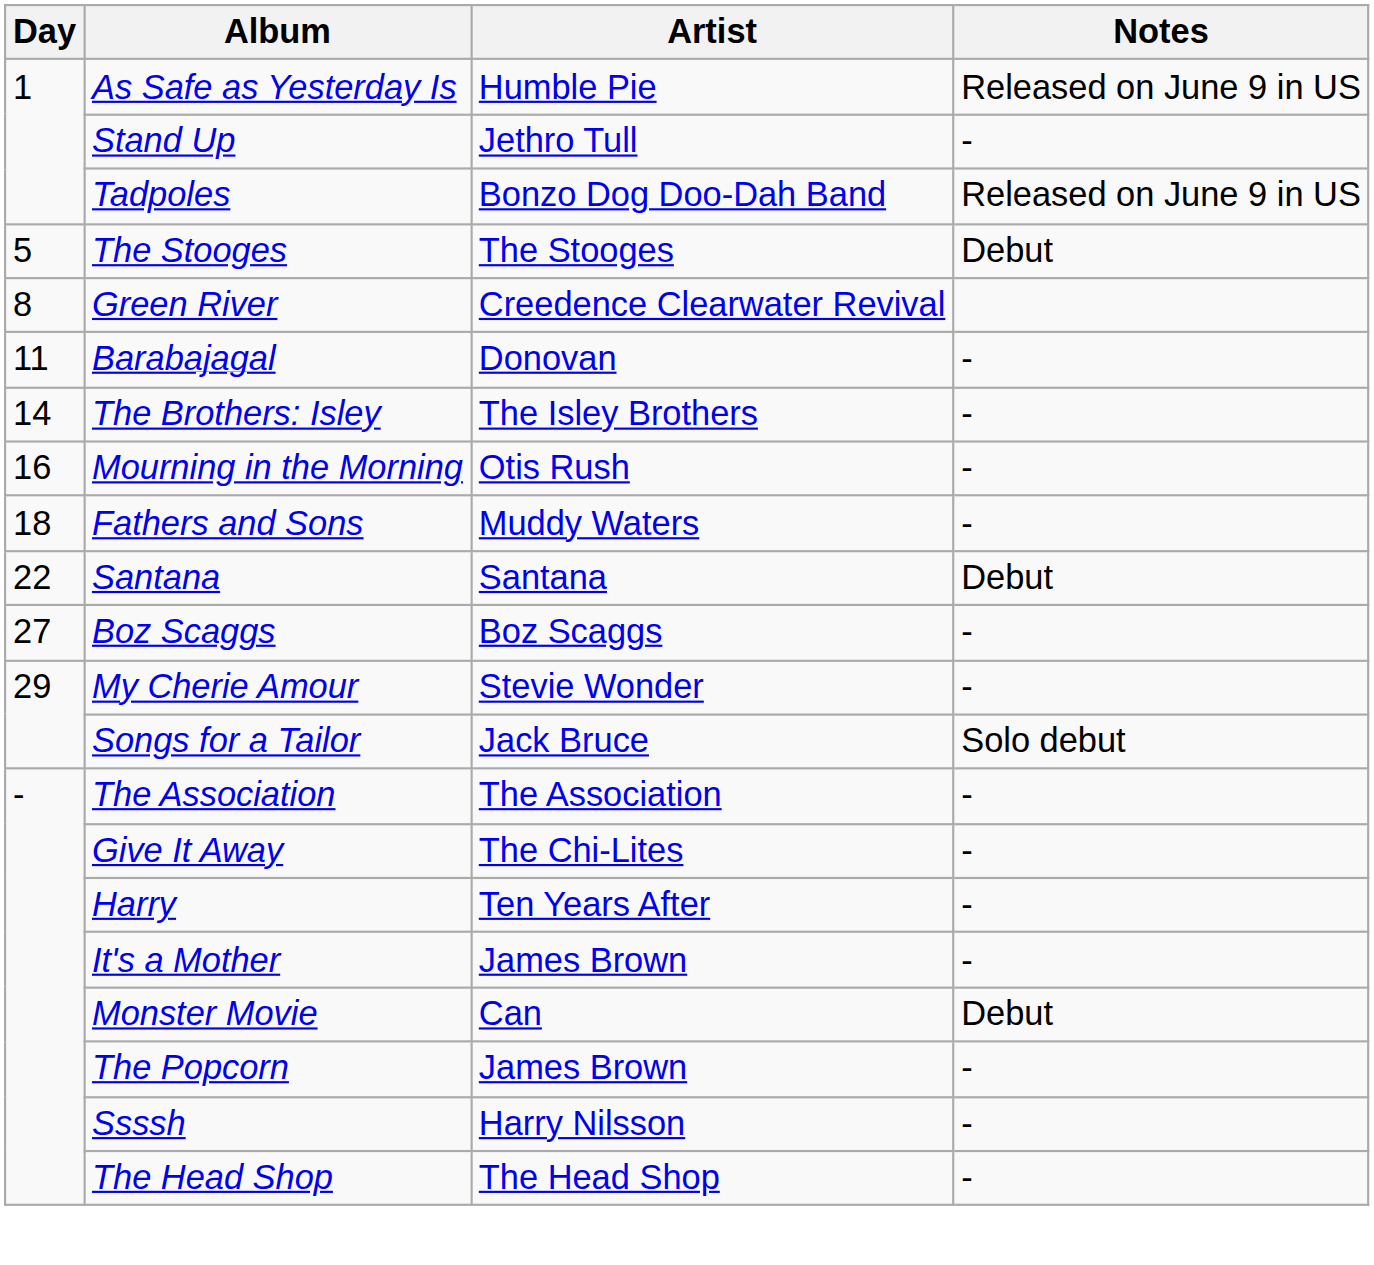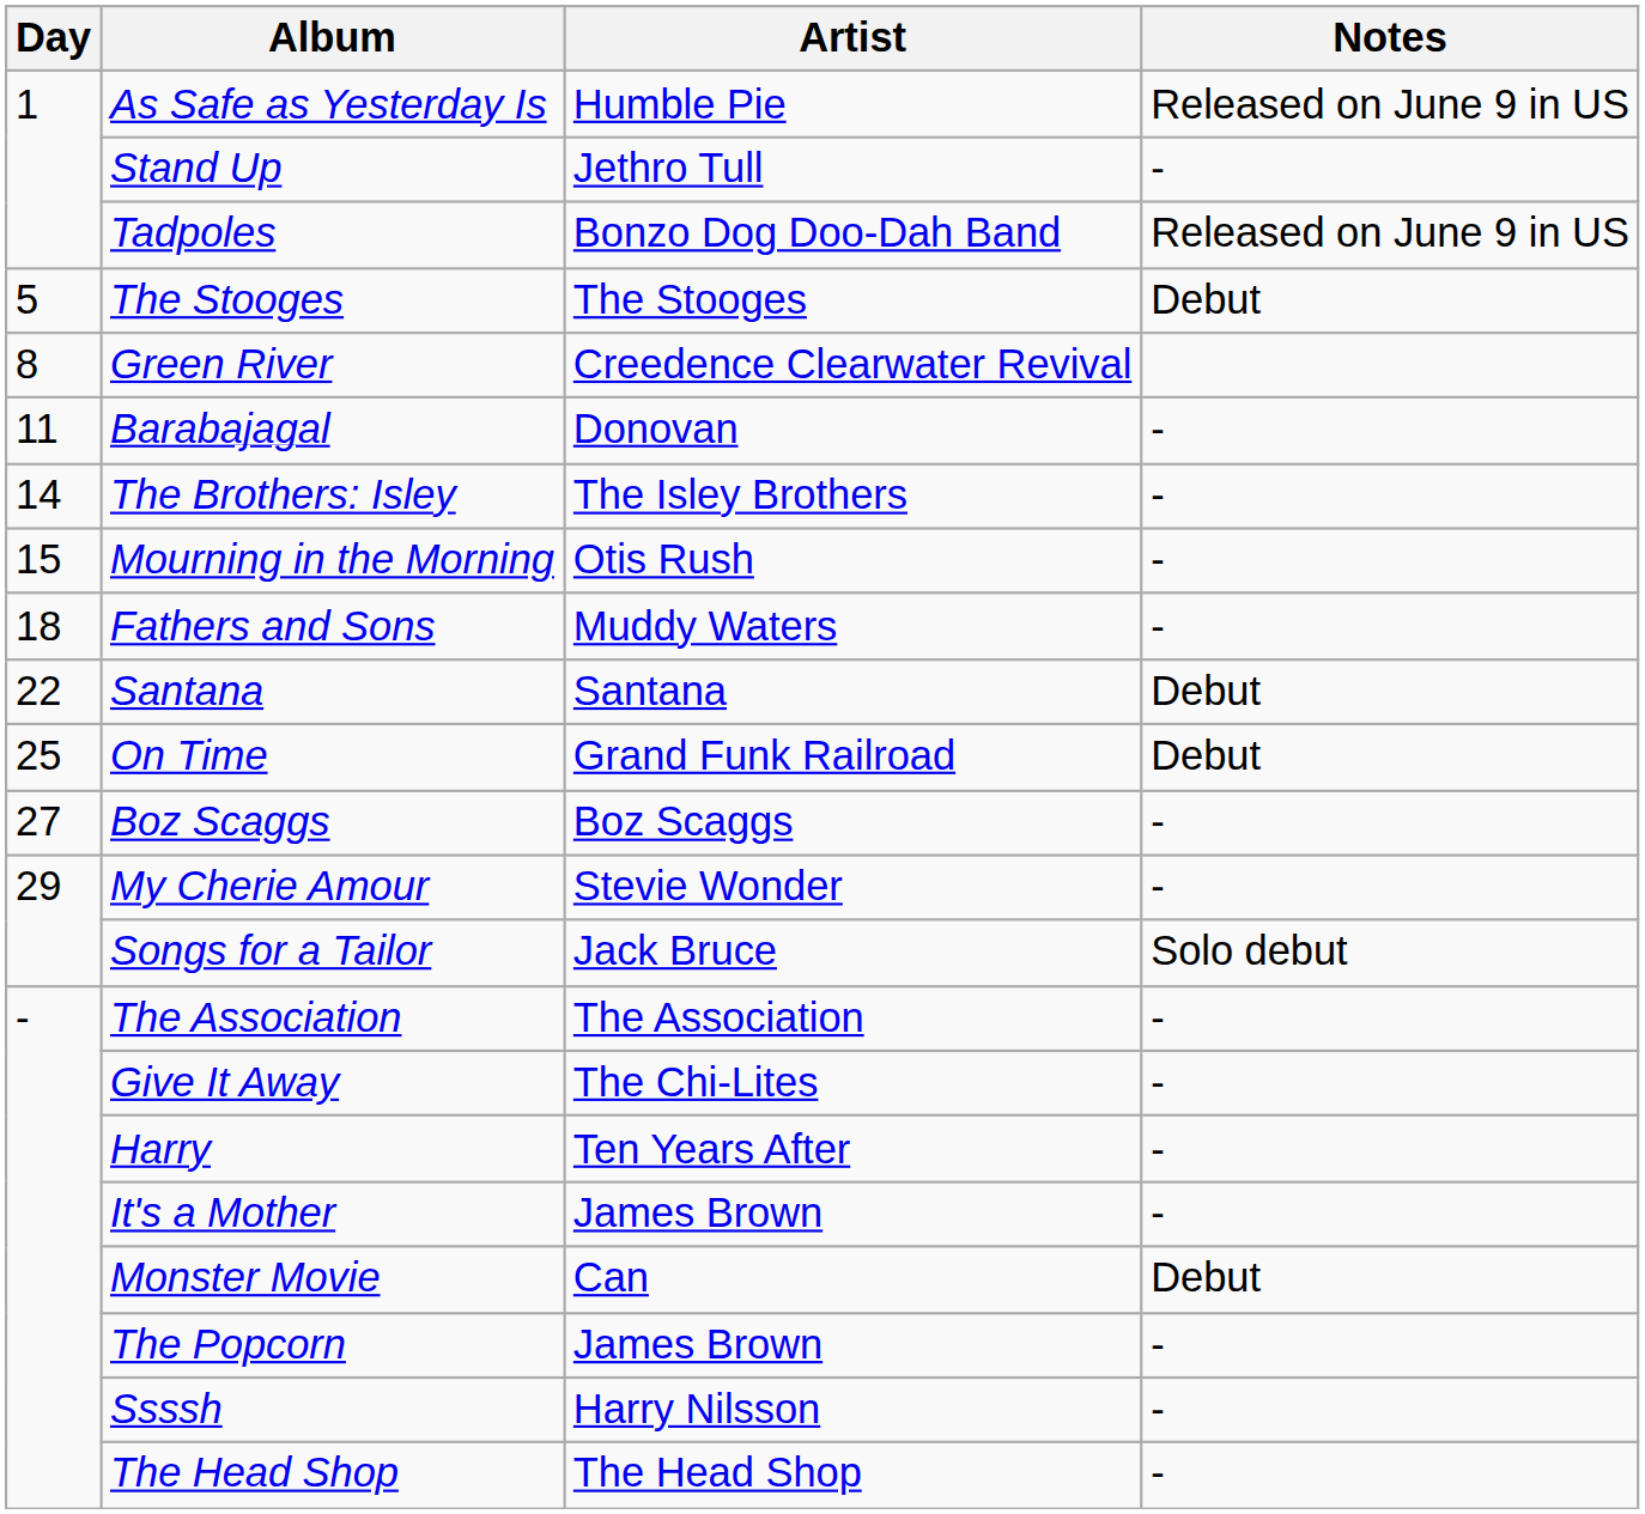Mourning in the Morning | Day: 16 -> 15
+ row: 25 | On Time | Grand Funk Railroad | Debut
